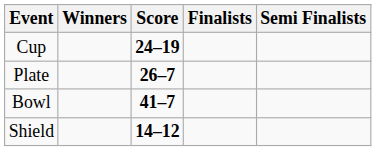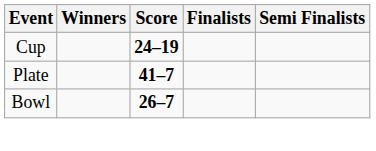Plate | Score: 26–7 -> 41–7
Bowl | Score: 41–7 -> 26–7
- row: Shield | 14–12
